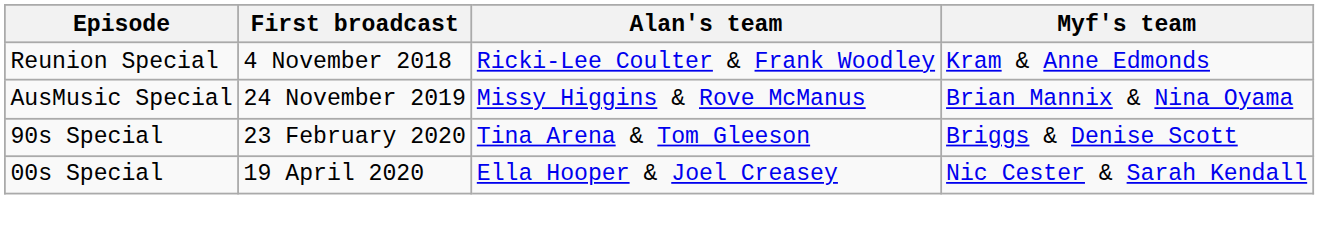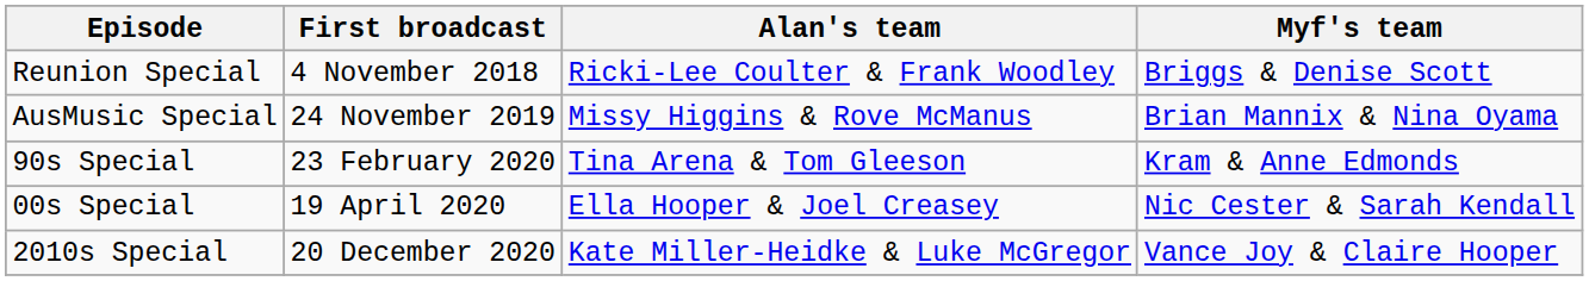Reunion Special | Myf's team: Kram & Anne Edmonds -> Briggs & Denise Scott
90s Special | Myf's team: Briggs & Denise Scott -> Kram & Anne Edmonds
+ row: 2010s Special | 20 December 2020 | Kate Miller-Heidke & Luke McGregor | Vance Joy & Claire Hooper
